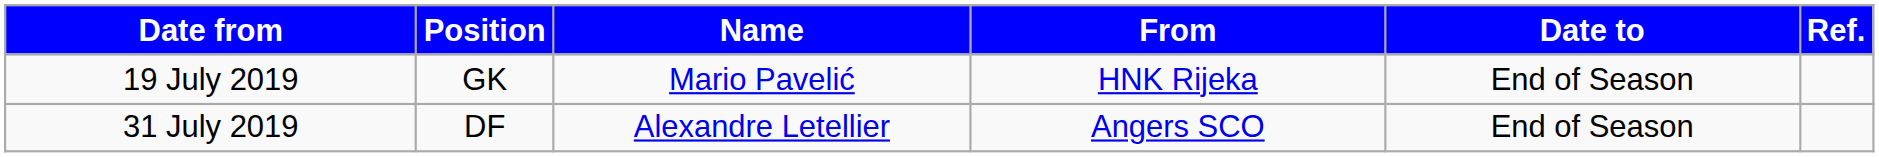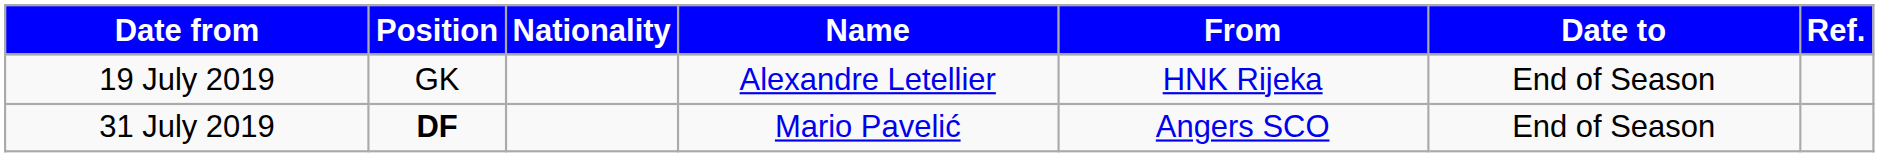+ column: Nationality
19 July 2019 | Name: Mario Pavelić -> Alexandre Letellier
31 July 2019 | Position: normal -> bold
31 July 2019 | Name: Alexandre Letellier -> Mario Pavelić
